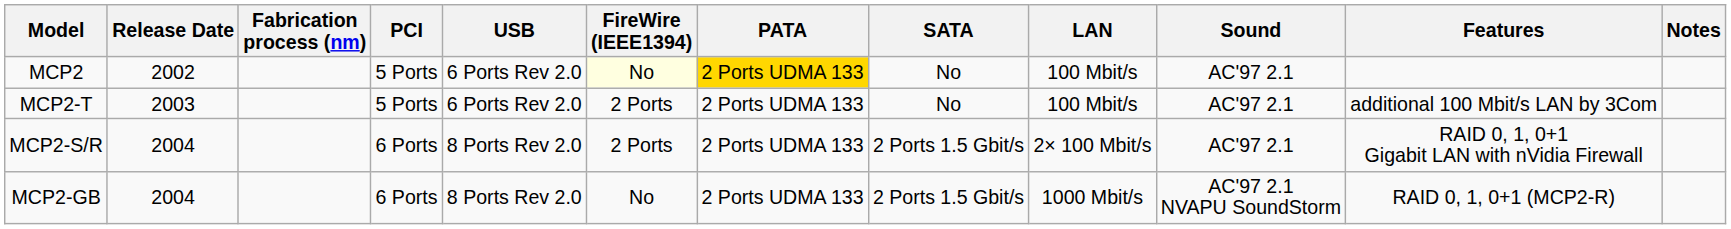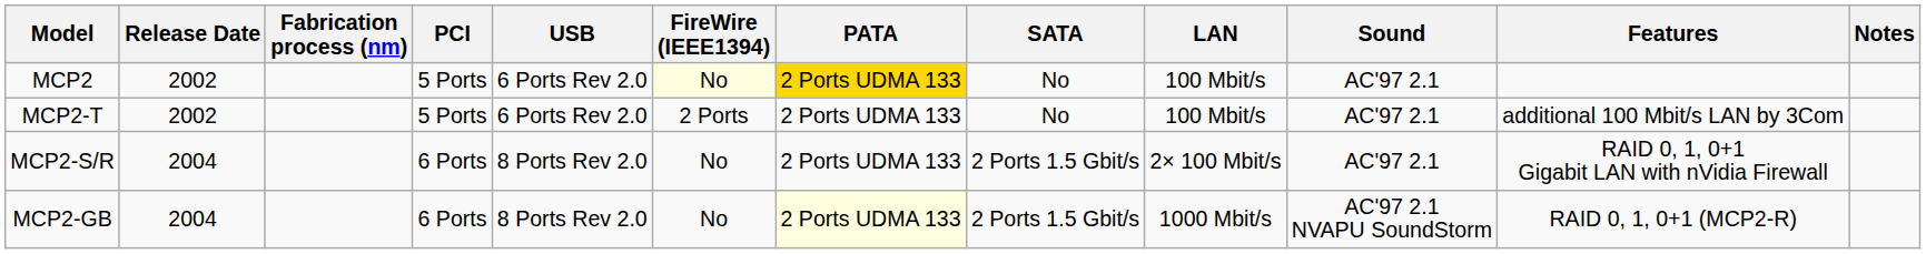MCP2-T | Release Date: 2003 -> 2002
MCP2-S/R | FireWire (IEEE1394): 2 Ports -> No
MCP2-GB | PATA: no background -> lightyellow background
